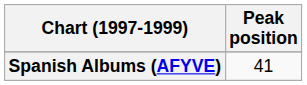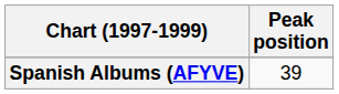Spanish Albums (AFYVE) | Peak position: 41 -> 39
